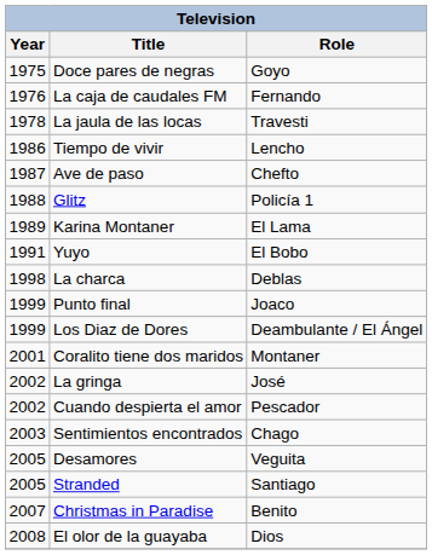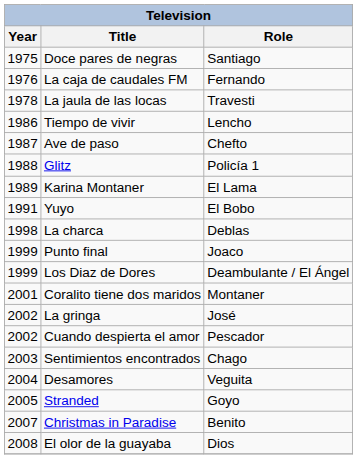Doce pares de negras | Role: Goyo -> Santiago
Desamores | Year: 2005 -> 2004
Stranded | Role: Santiago -> Goyo
